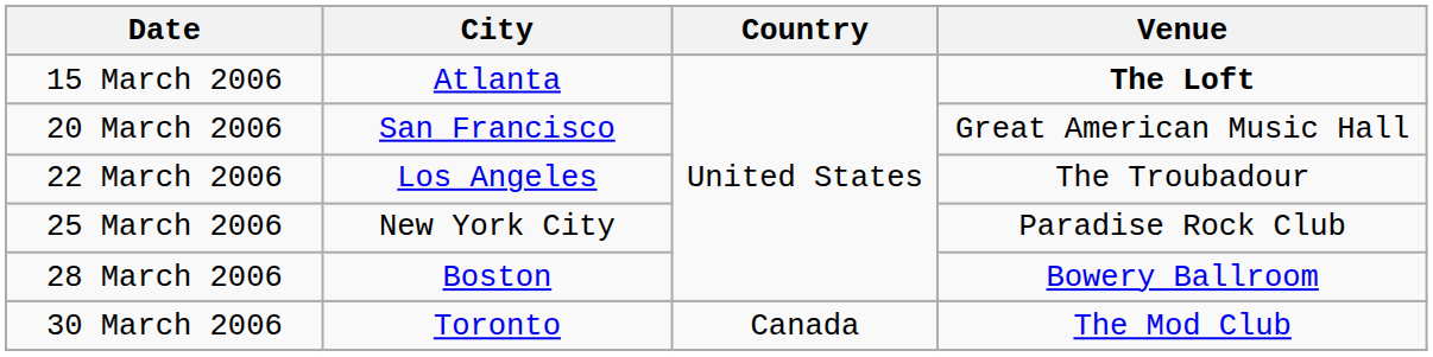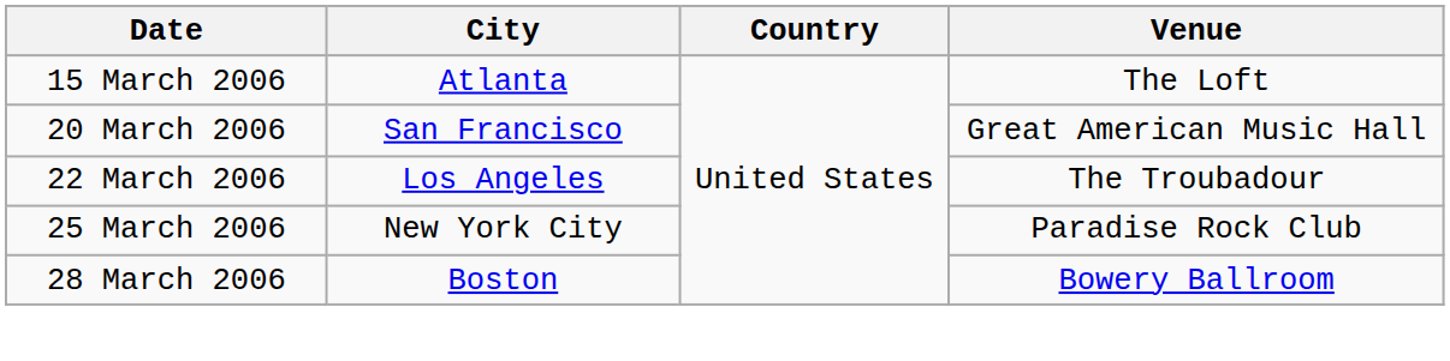15 March 2006 | Venue: bold -> normal
- row: 30 March 2006 | Toronto | Canada | The Mod Club
